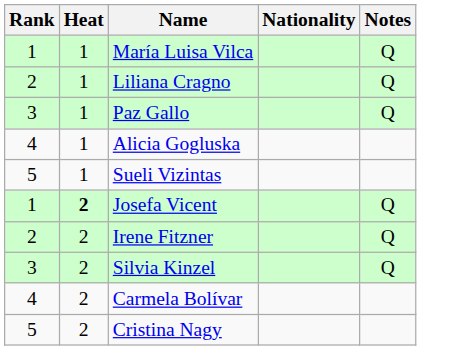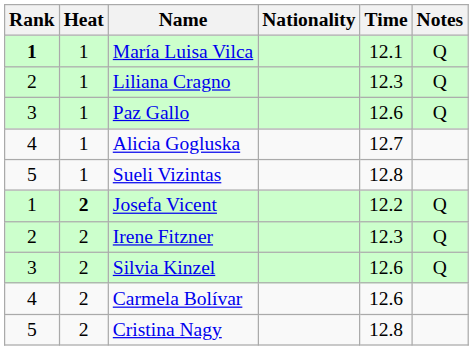+ column: Time | 12.1 | 12.3 | 12.6 | 12.7 | 12.8 | 12.2 | 12.3 | 12.6 | 12.6 | 12.8
María Luisa Vilca | Rank: normal -> bold
